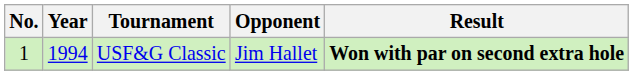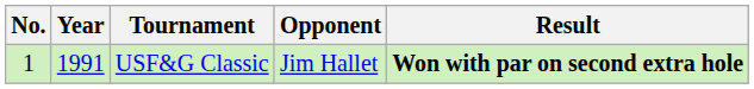USF&G Classic | Year: 1994 -> 1991
